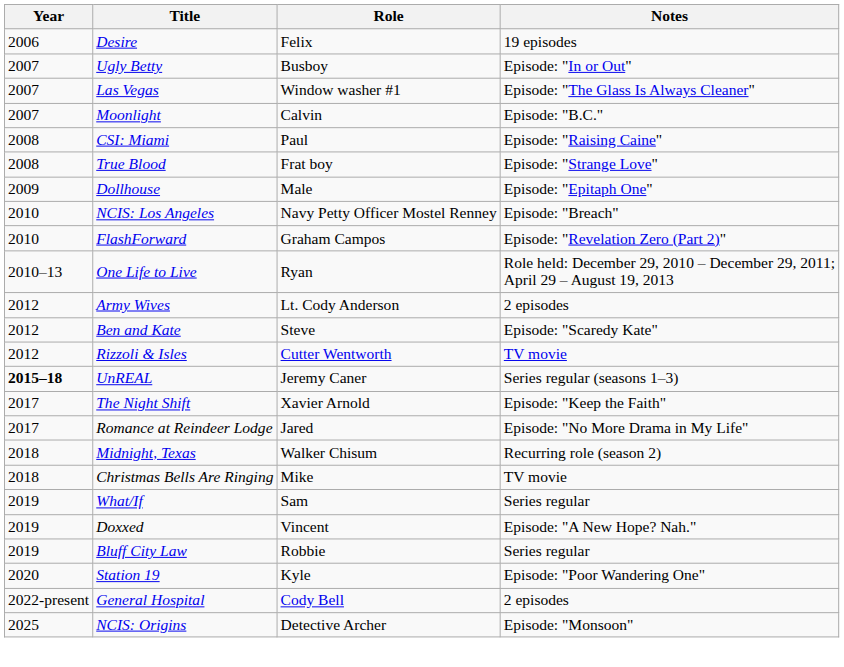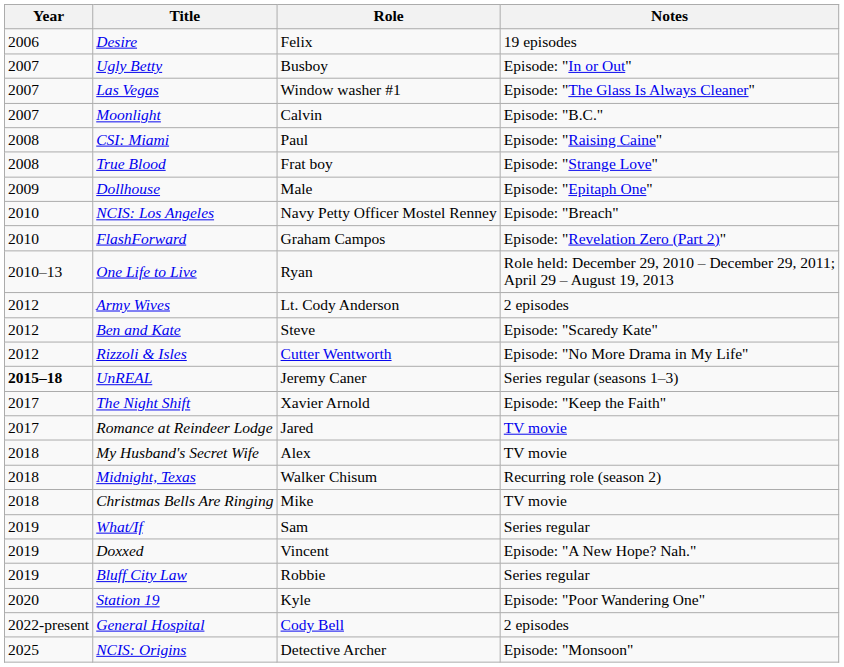Rizzoli & Isles | Notes: TV movie -> Episode: "No More Drama in My Life"
Romance at Reindeer Lodge | Notes: Episode: "No More Drama in My Life" -> TV movie
+ row: 2018 | My Husband's Secret Wife | Alex | TV movie
